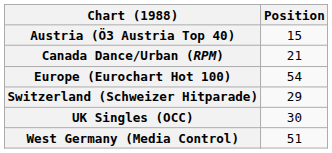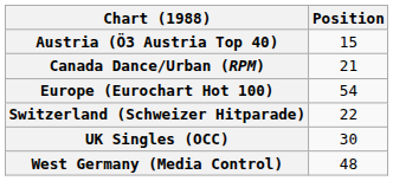Switzerland (Schweizer Hitparade) | Position: 29 -> 22
West Germany (Media Control) | Position: 51 -> 48
